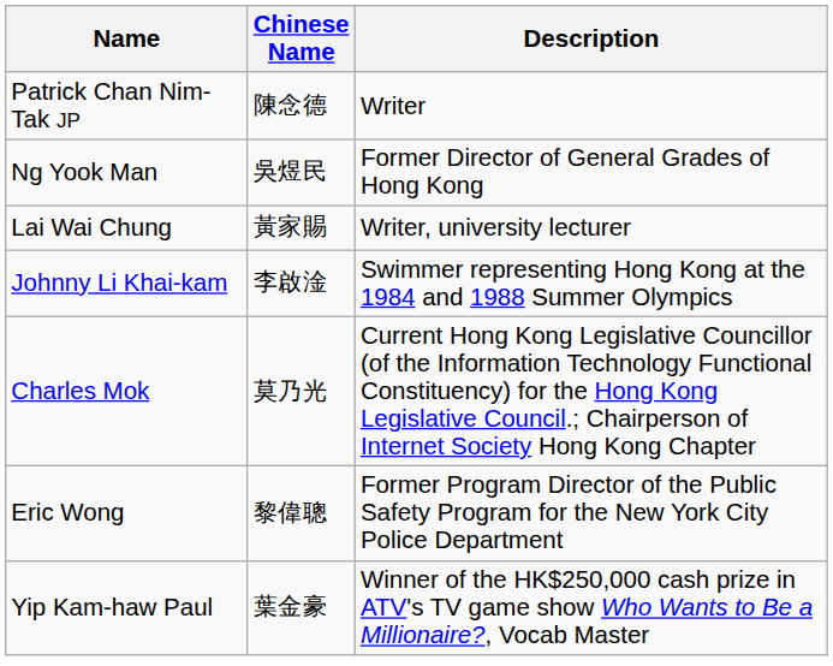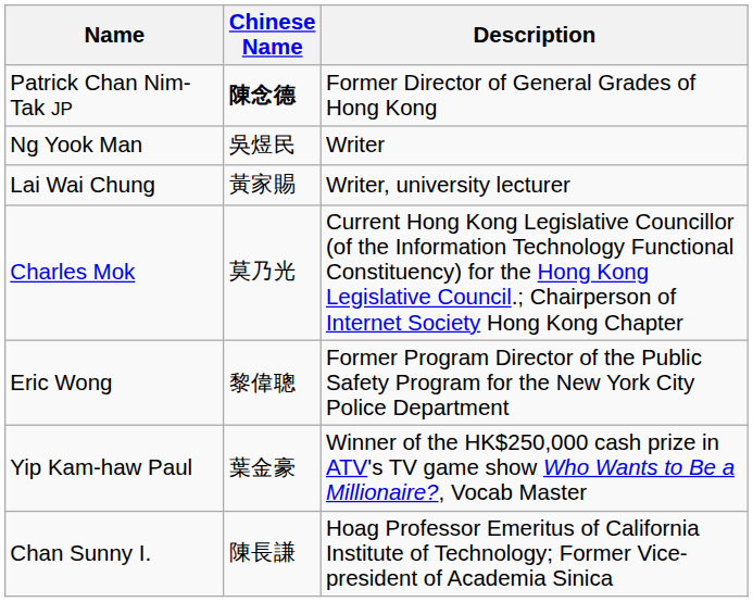Patrick Chan Nim-Tak JP | Chinese Name: normal -> bold
Patrick Chan Nim-Tak JP | Description: Writer -> Former Director of General Grades of Hong Kong
Ng Yook Man | Description: Former Director of General Grades of Hong Kong -> Writer
- row: Johnny Li Khai-kam | 李啟淦 | Swimmer representing Hong Kong at the 1984 and 1988 Summer Olympics
+ row: Chan Sunny I. | 陳長謙 | Hoag Professor Emeritus of California Institute of Technology; Former Vice-president of Academia Sinica
